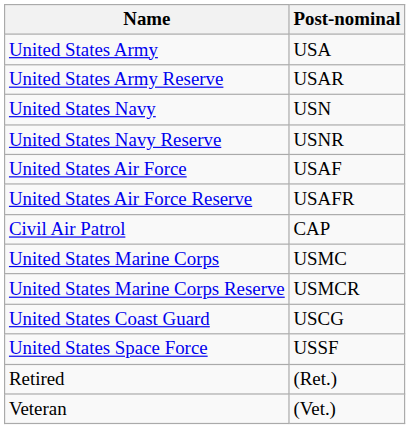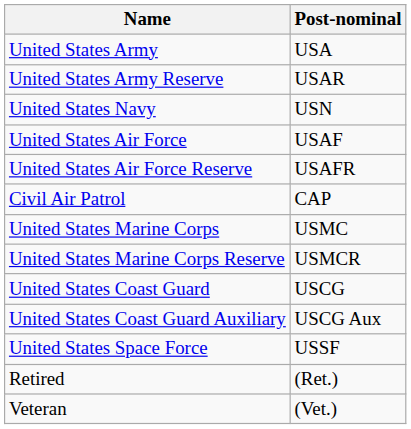- row: United States Navy Reserve | USNR
+ row: United States Coast Guard Auxiliary | USCG Aux
